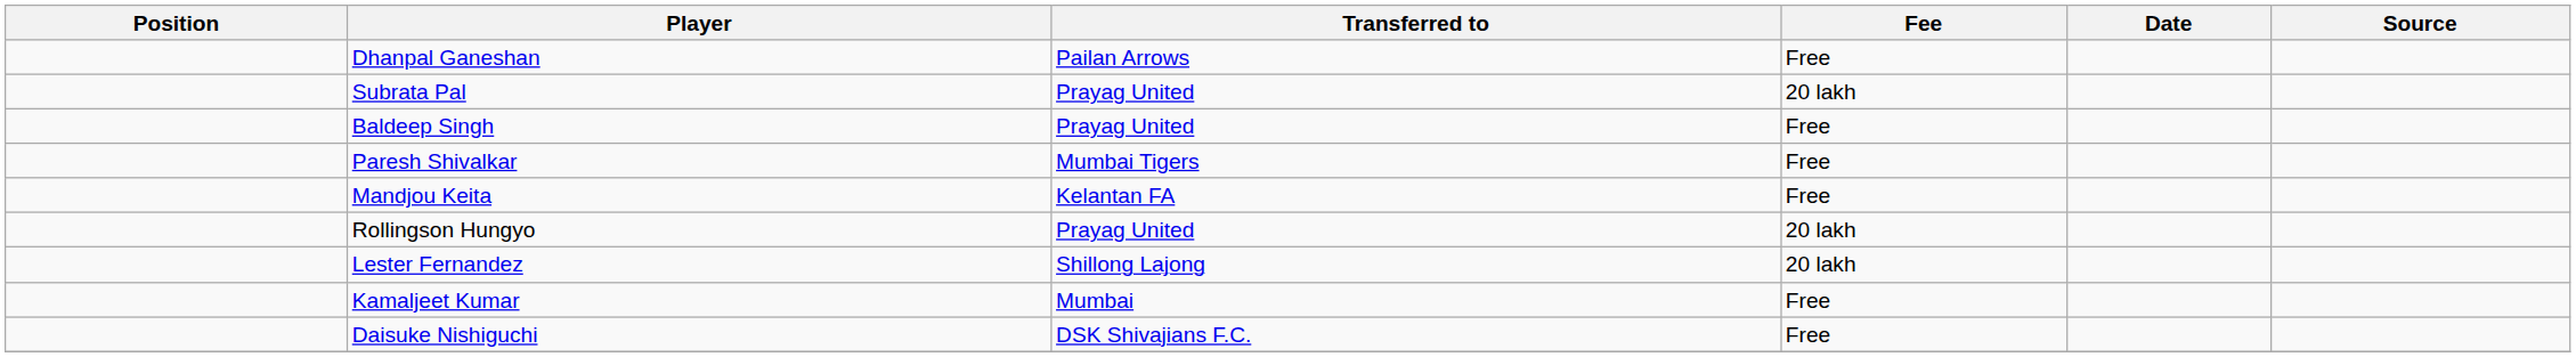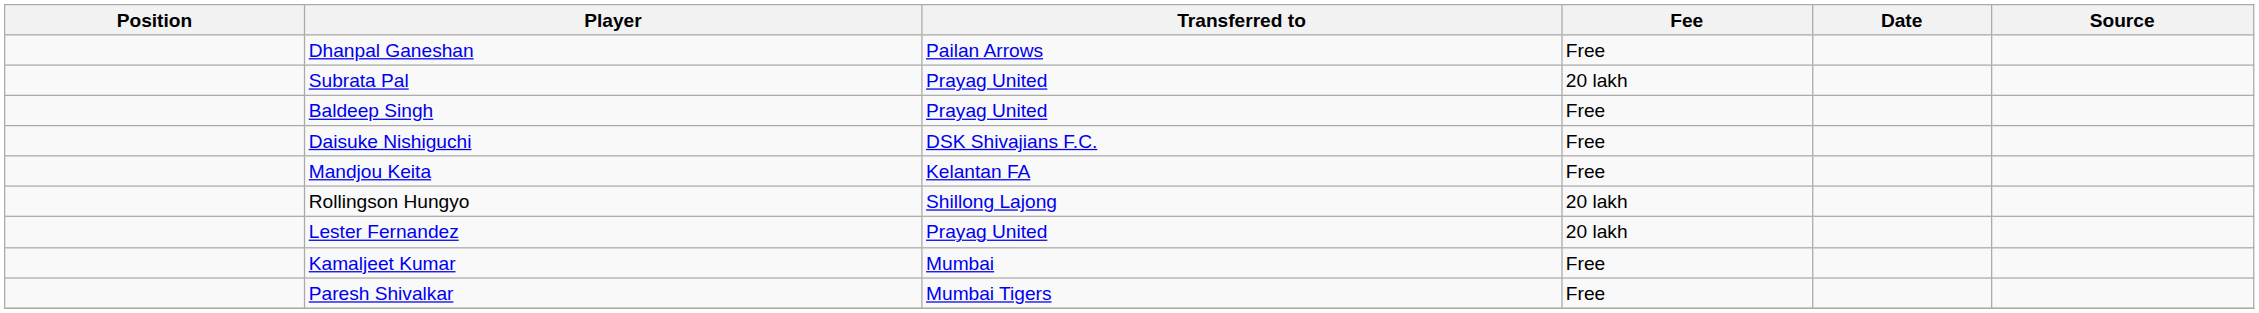rows swapped: Paresh Shivalkar <-> Daisuke Nishiguchi
Rollingson Hungyo | Transferred to: Prayag United -> Shillong Lajong
Lester Fernandez | Transferred to: Shillong Lajong -> Prayag United
